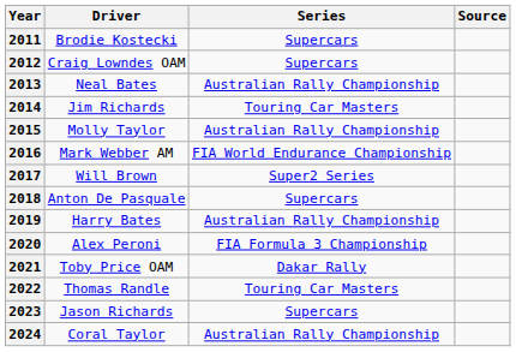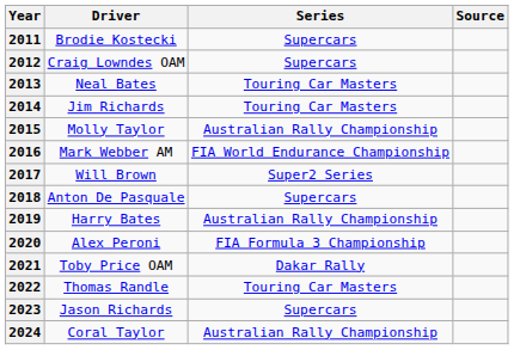2013 | Series: Australian Rally Championship -> Touring Car Masters
